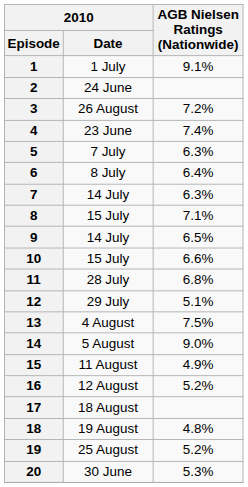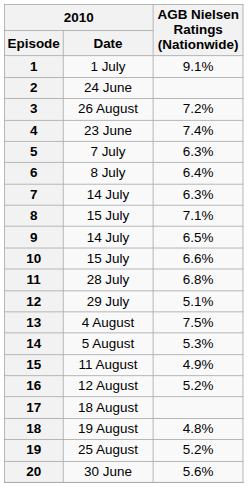14 | AGB Nielsen Ratings (Nationwide): 9.0% -> 5.3%
20 | AGB Nielsen Ratings (Nationwide): 5.3% -> 5.6%
